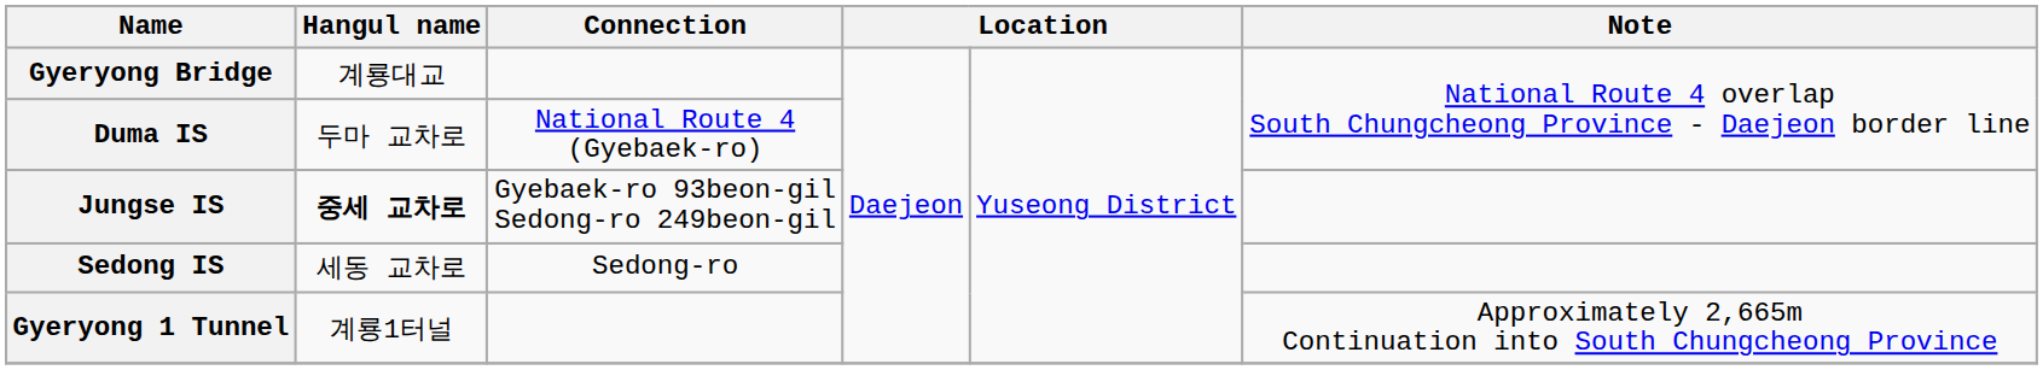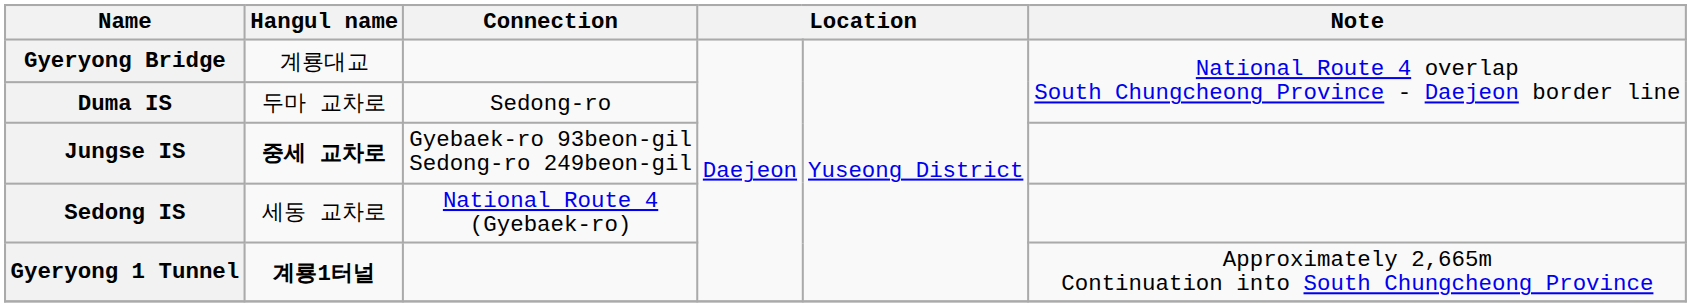Duma IS | Connection: National Route 4 (Gyebaek-ro) -> Sedong-ro
Sedong IS | Connection: Sedong-ro -> National Route 4 (Gyebaek-ro)
Gyeryong 1 Tunnel | Hangul name: normal -> bold
